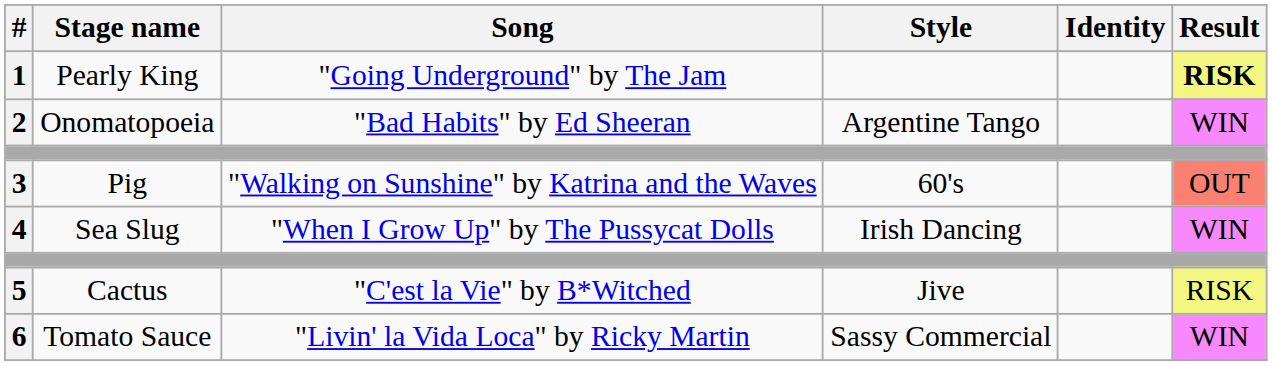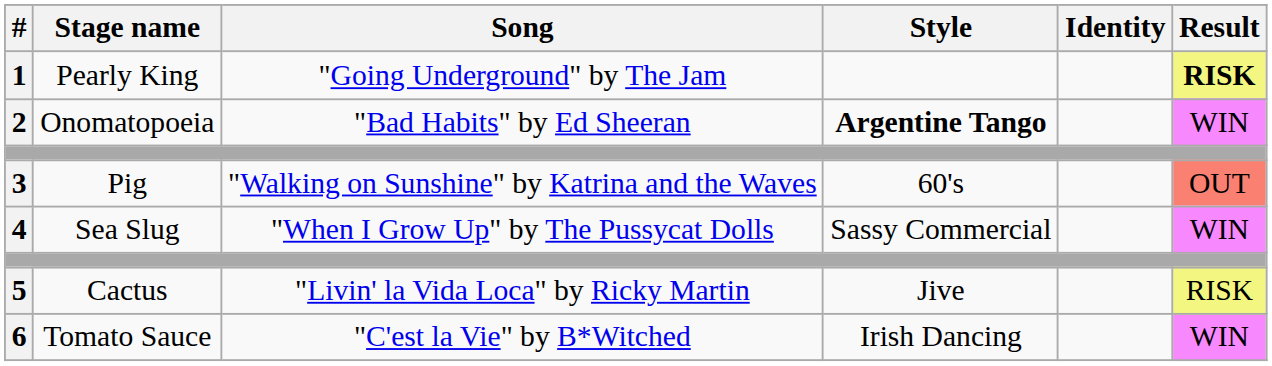2 | Style: normal -> bold
4 | Style: Irish Dancing -> Sassy Commercial
5 | Song: "C'est la Vie" by B*Witched -> "Livin' la Vida Loca" by Ricky Martin
6 | Song: "Livin' la Vida Loca" by Ricky Martin -> "C'est la Vie" by B*Witched
6 | Style: Sassy Commercial -> Irish Dancing
